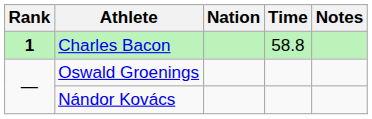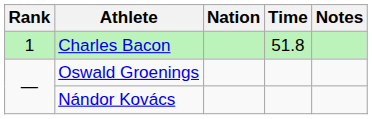Charles Bacon | Rank: bold -> normal
Charles Bacon | Time: 58.8 -> 51.8
